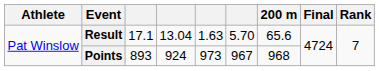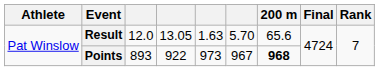Result | column 3: 17.1 -> 12.0
Result | column 4: 13.04 -> 13.05
Points | column 4: 924 -> 922
Points | 200 m: normal -> bold
